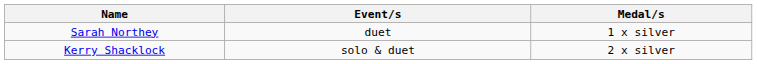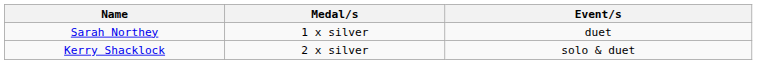columns swapped: Event/s <-> Medal/s
